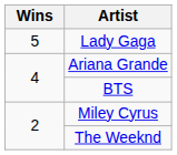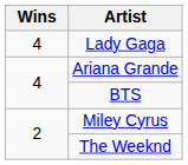Lady Gaga | Wins: 5 -> 4
